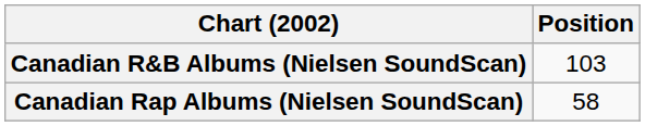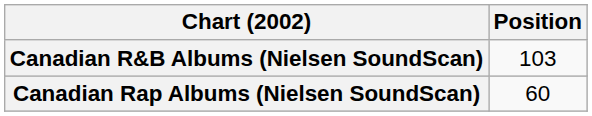Canadian Rap Albums (Nielsen SoundScan) | Position: 58 -> 60
